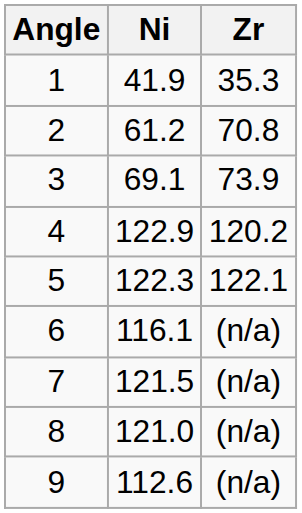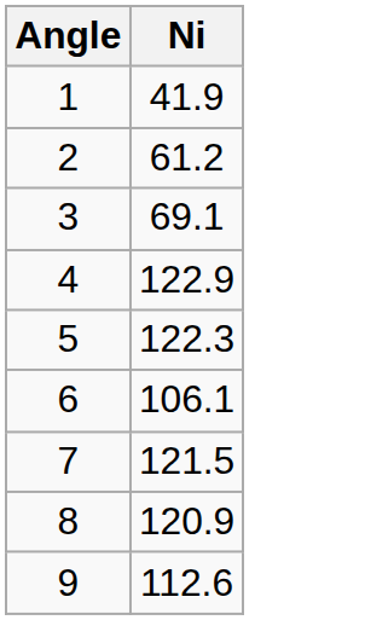- column: Zr | 35.3 | 70.8 | 73.9 | 120.2 | 122.1 | (n/a) | (n/a) | (n/a) | (n/a)
6 | Ni: 116.1 -> 106.1
8 | Ni: 121.0 -> 120.9
